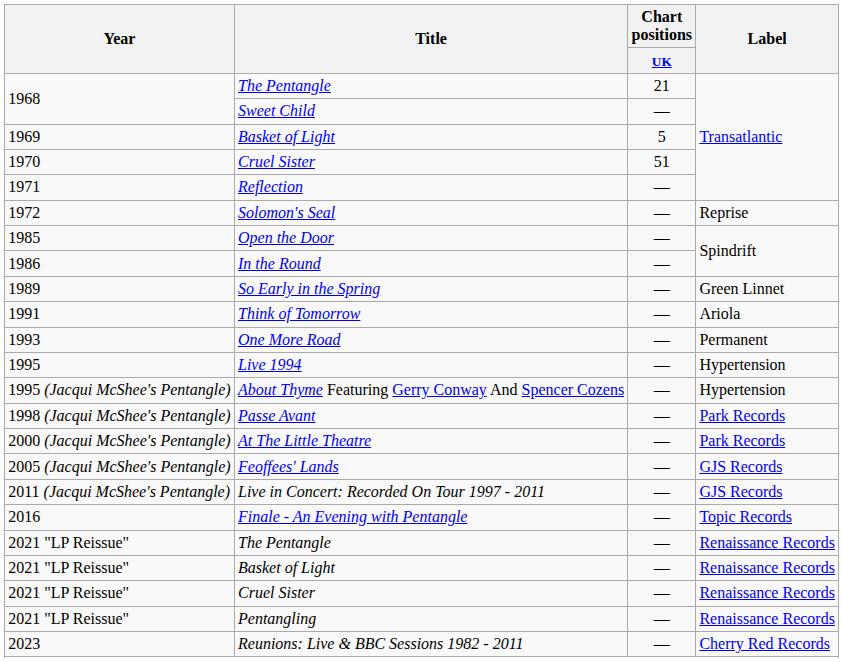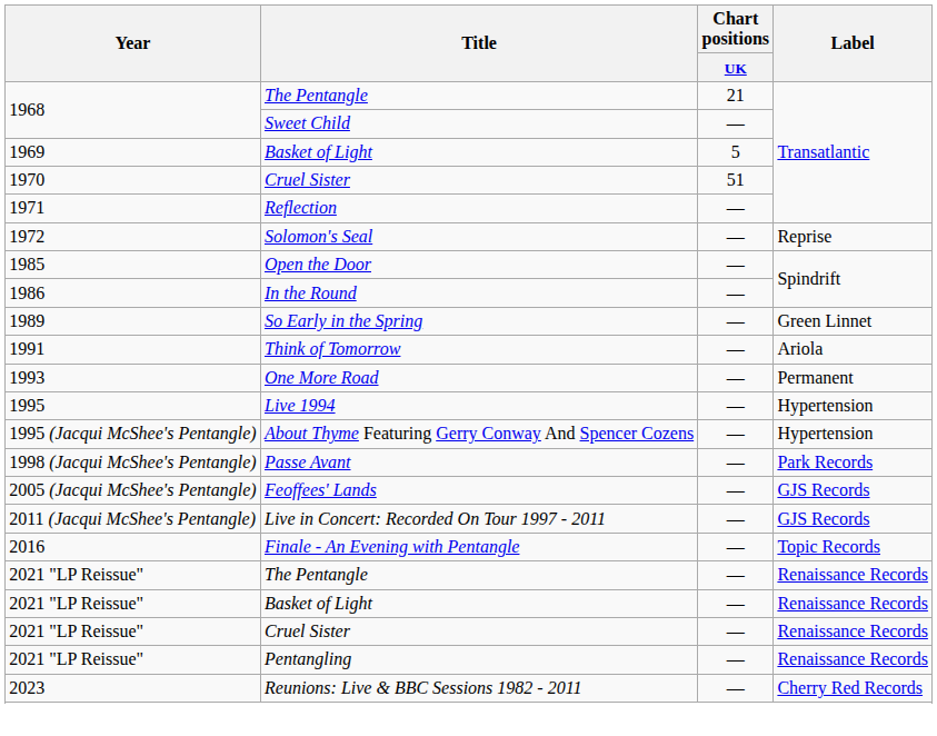- row: 2000 (Jacqui McShee's Pentangle) | At The Little Theatre | — | Park Records
